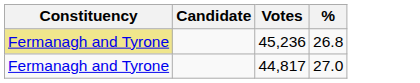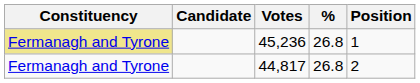+ column: Position | 1 | 2
44,817 | %: 27.0 -> 26.8
